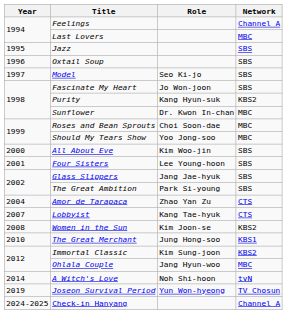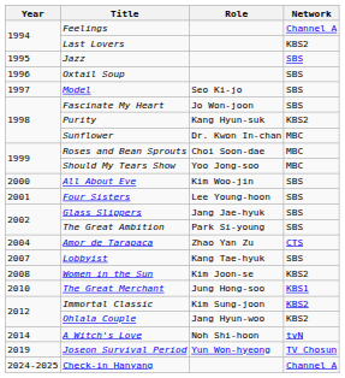Last Lovers | Network: MBC -> KBS2
Lobbyist | Network: CTS -> SBS
Ohlala Couple | Network: MBC -> KBS2
